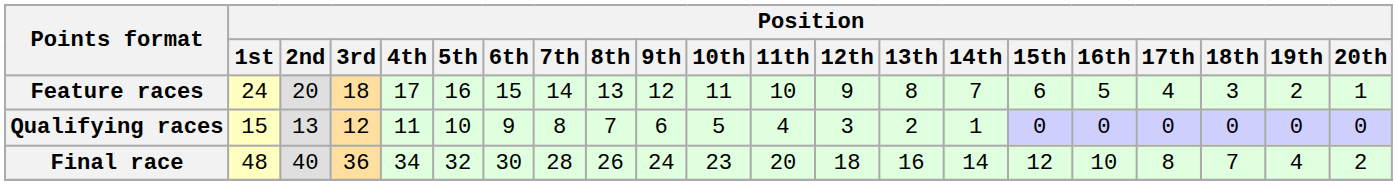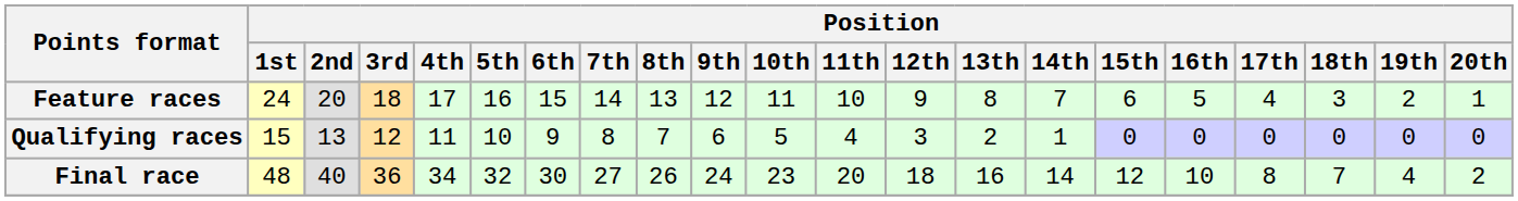Final race | Position / 7th: 28 -> 27
